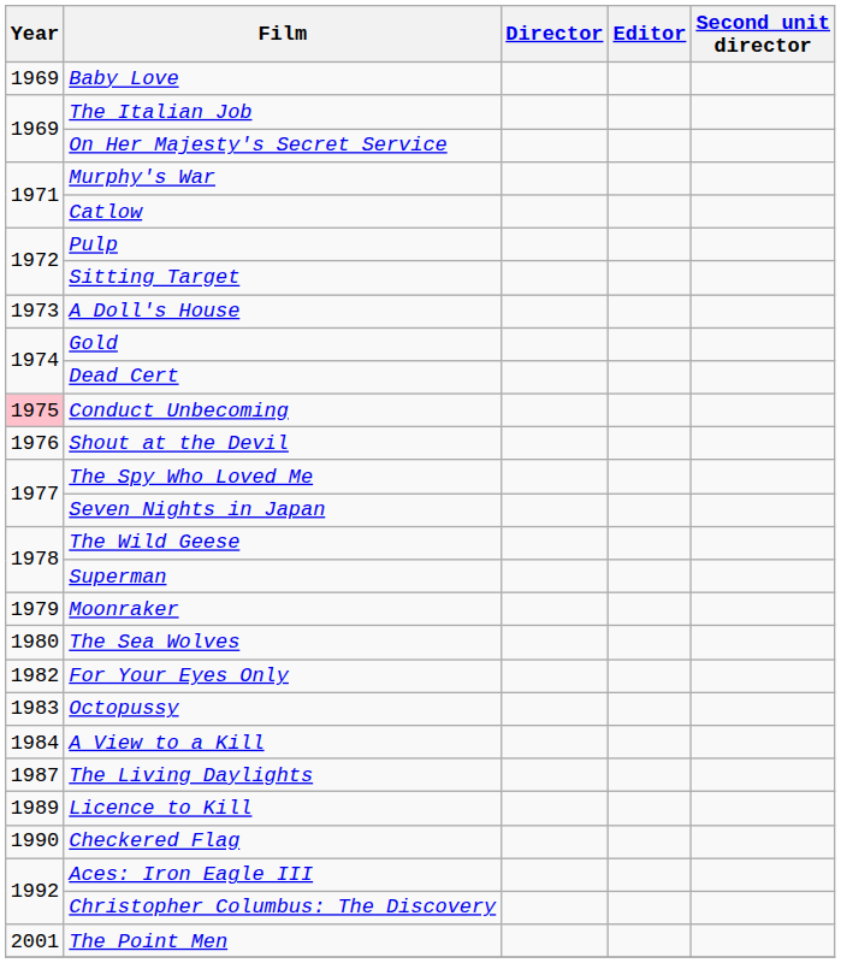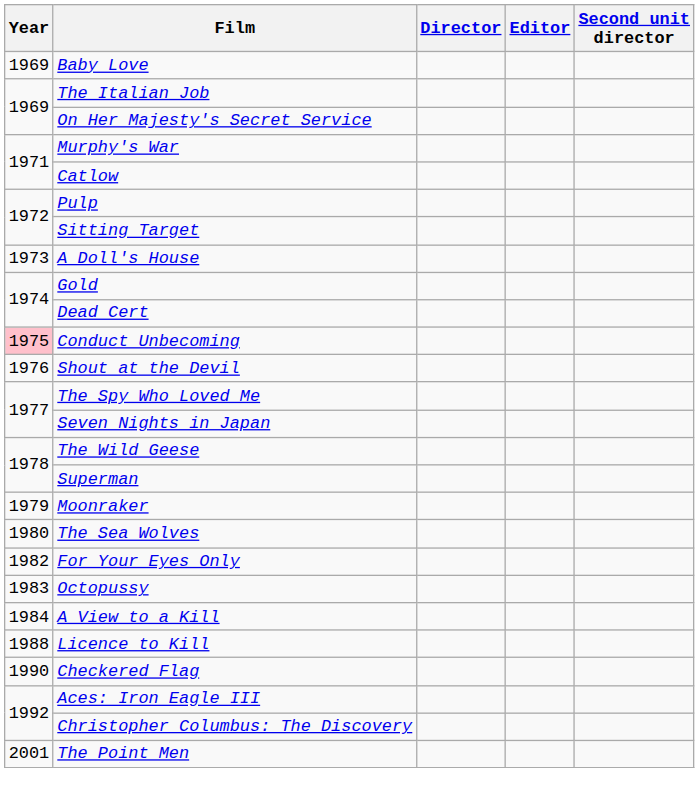- row: 1987 | The Living Daylights
Licence to Kill | Year: 1989 -> 1988
